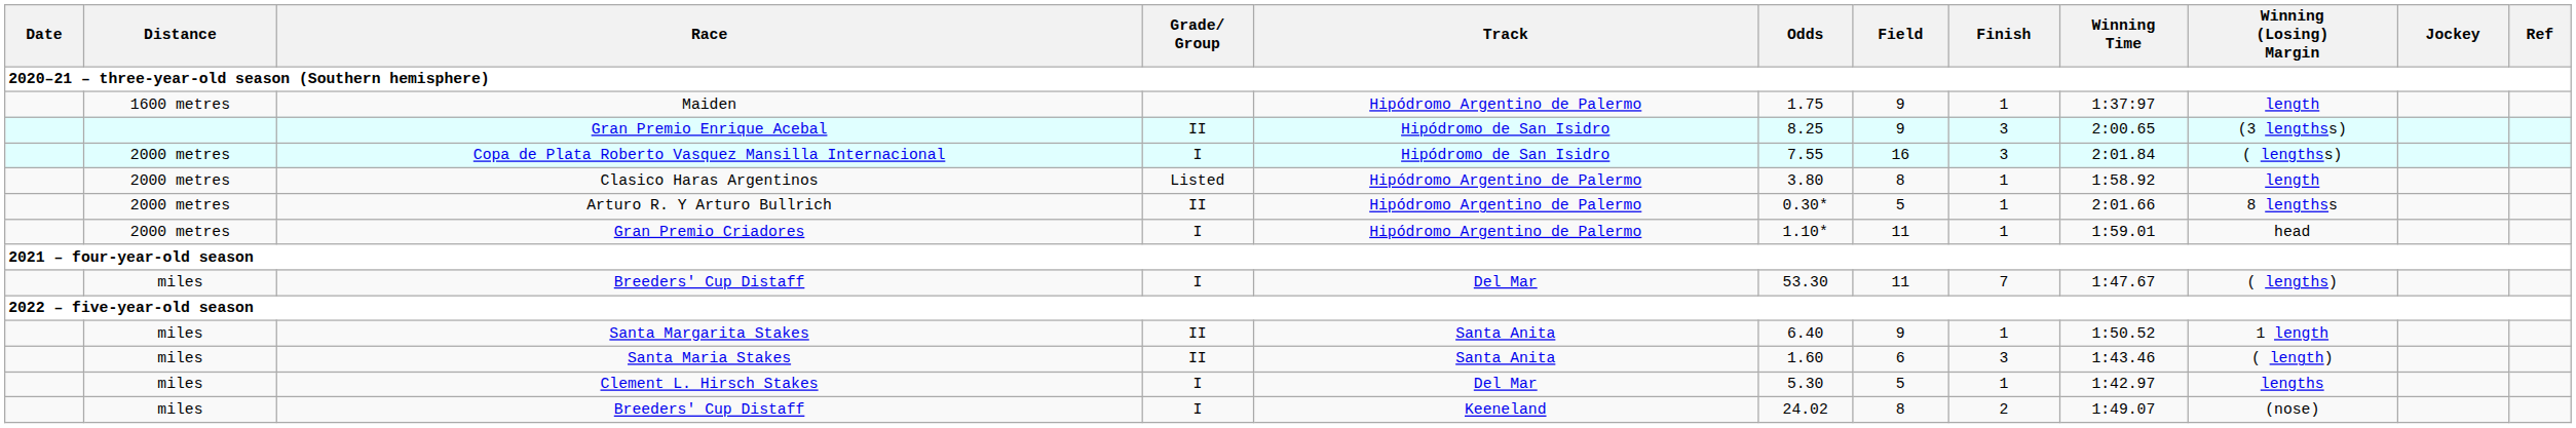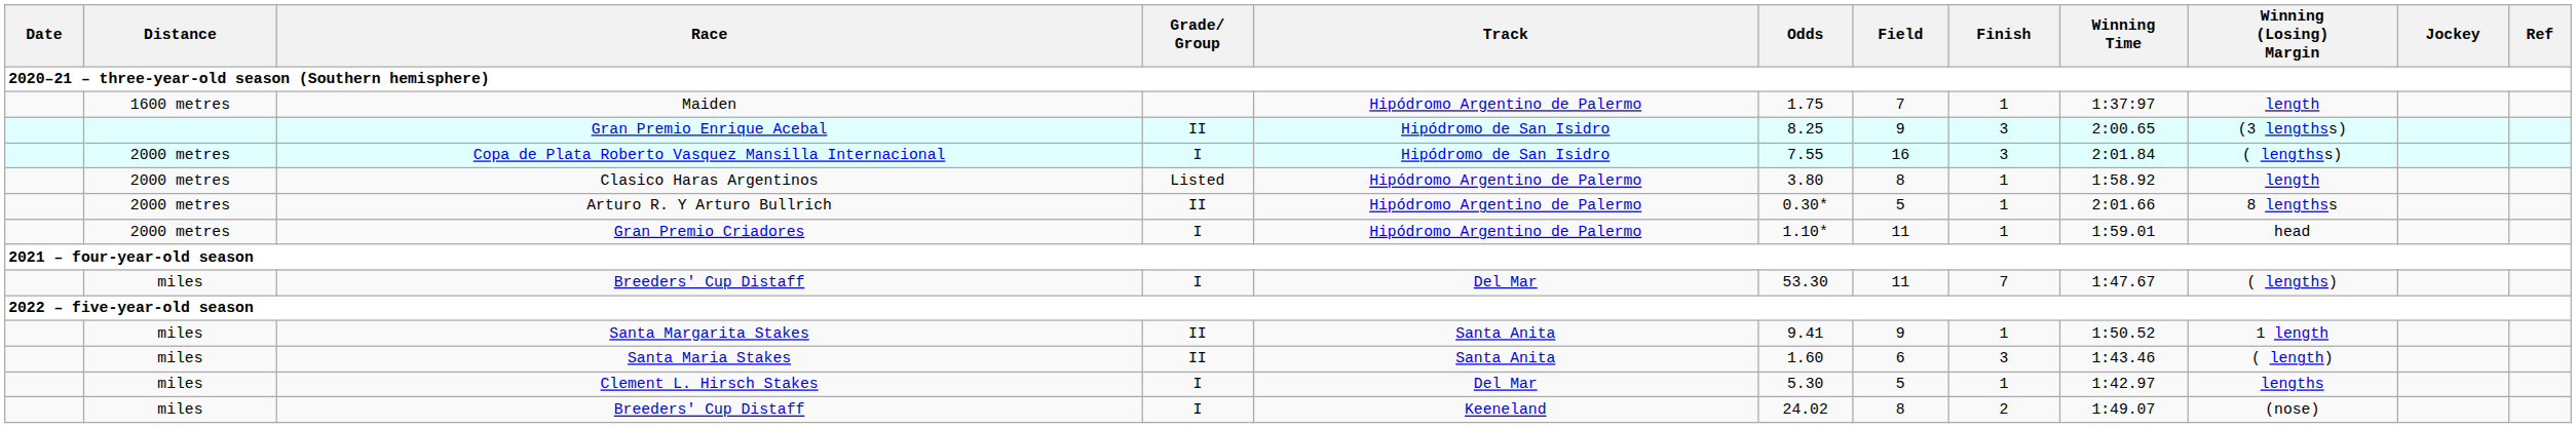Maiden | Field: 9 -> 7
Santa Margarita Stakes | Odds: 6.40 -> 9.41
